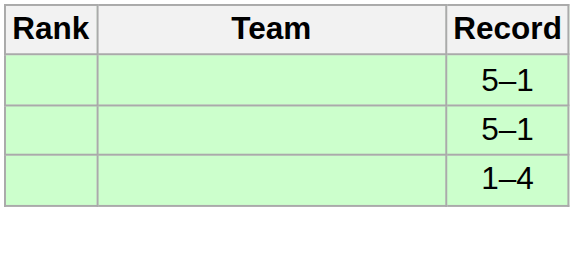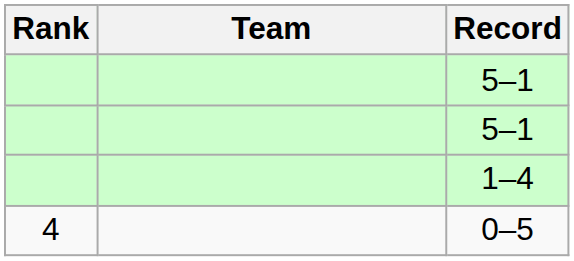+ row: 4 | 0–5
